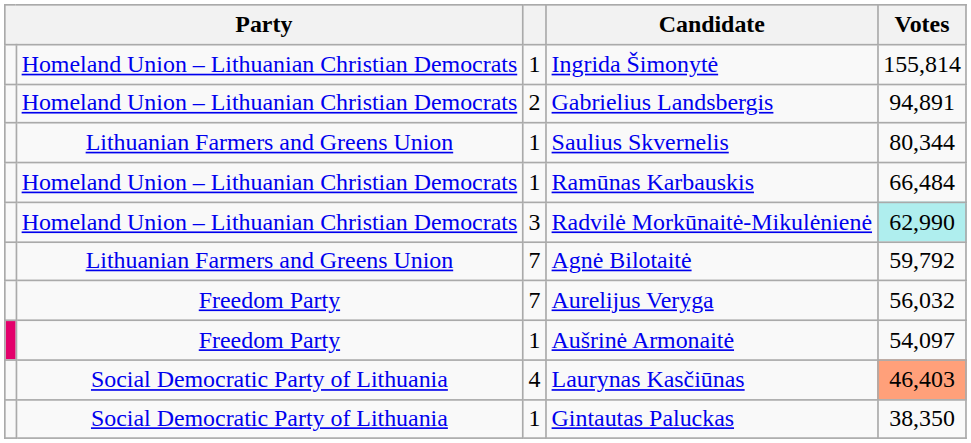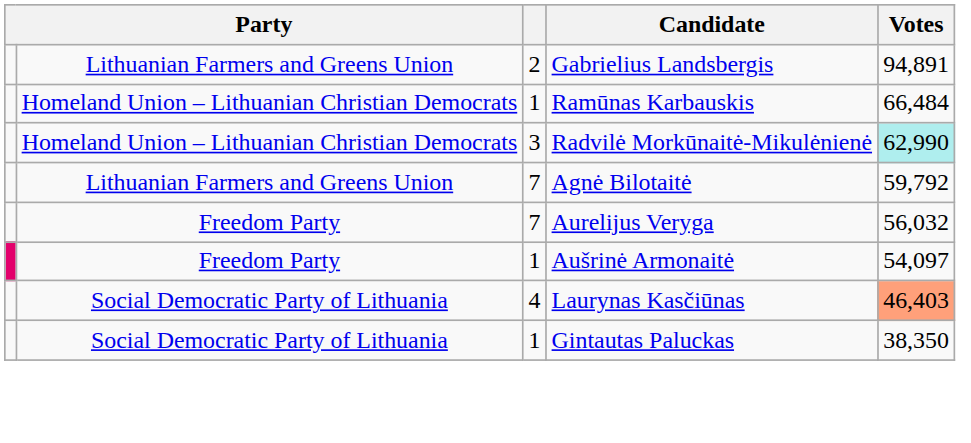- row: Homeland Union – Lithuanian Christian Democrats | 1 | Ingrida Šimonytė | 155,814
Gabrielius Landsbergis | column 2: Homeland Union – Lithuanian Christian Democrats -> Lithuanian Farmers and Greens Union
- row: Lithuanian Farmers and Greens Union | 1 | Saulius Skvernelis | 80,344
